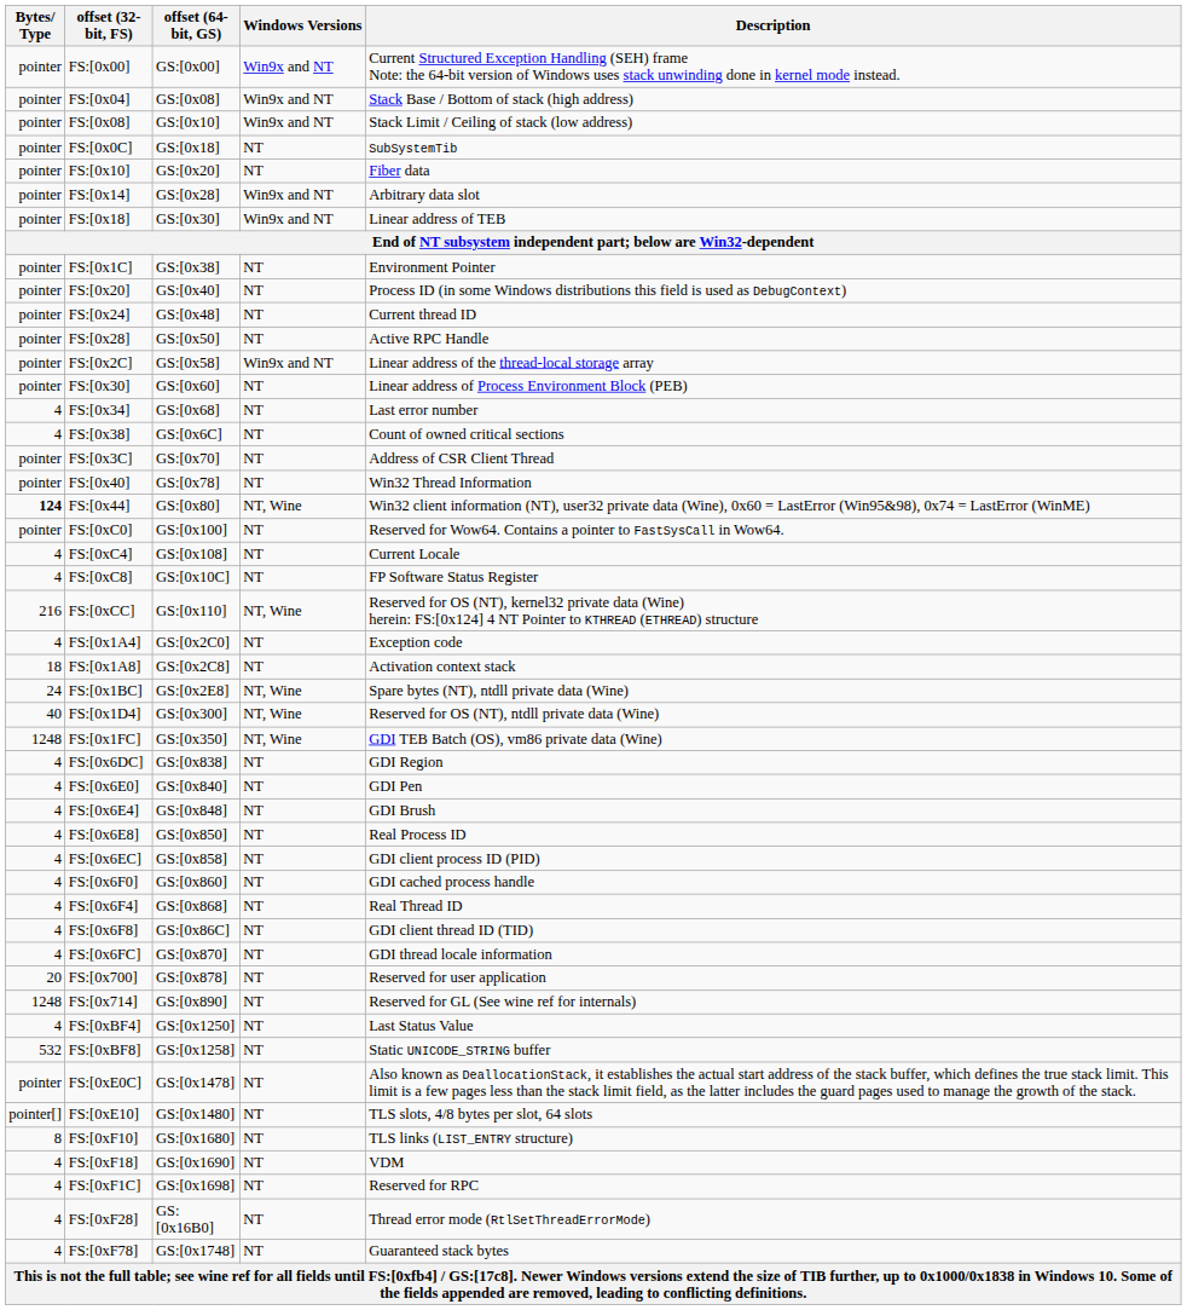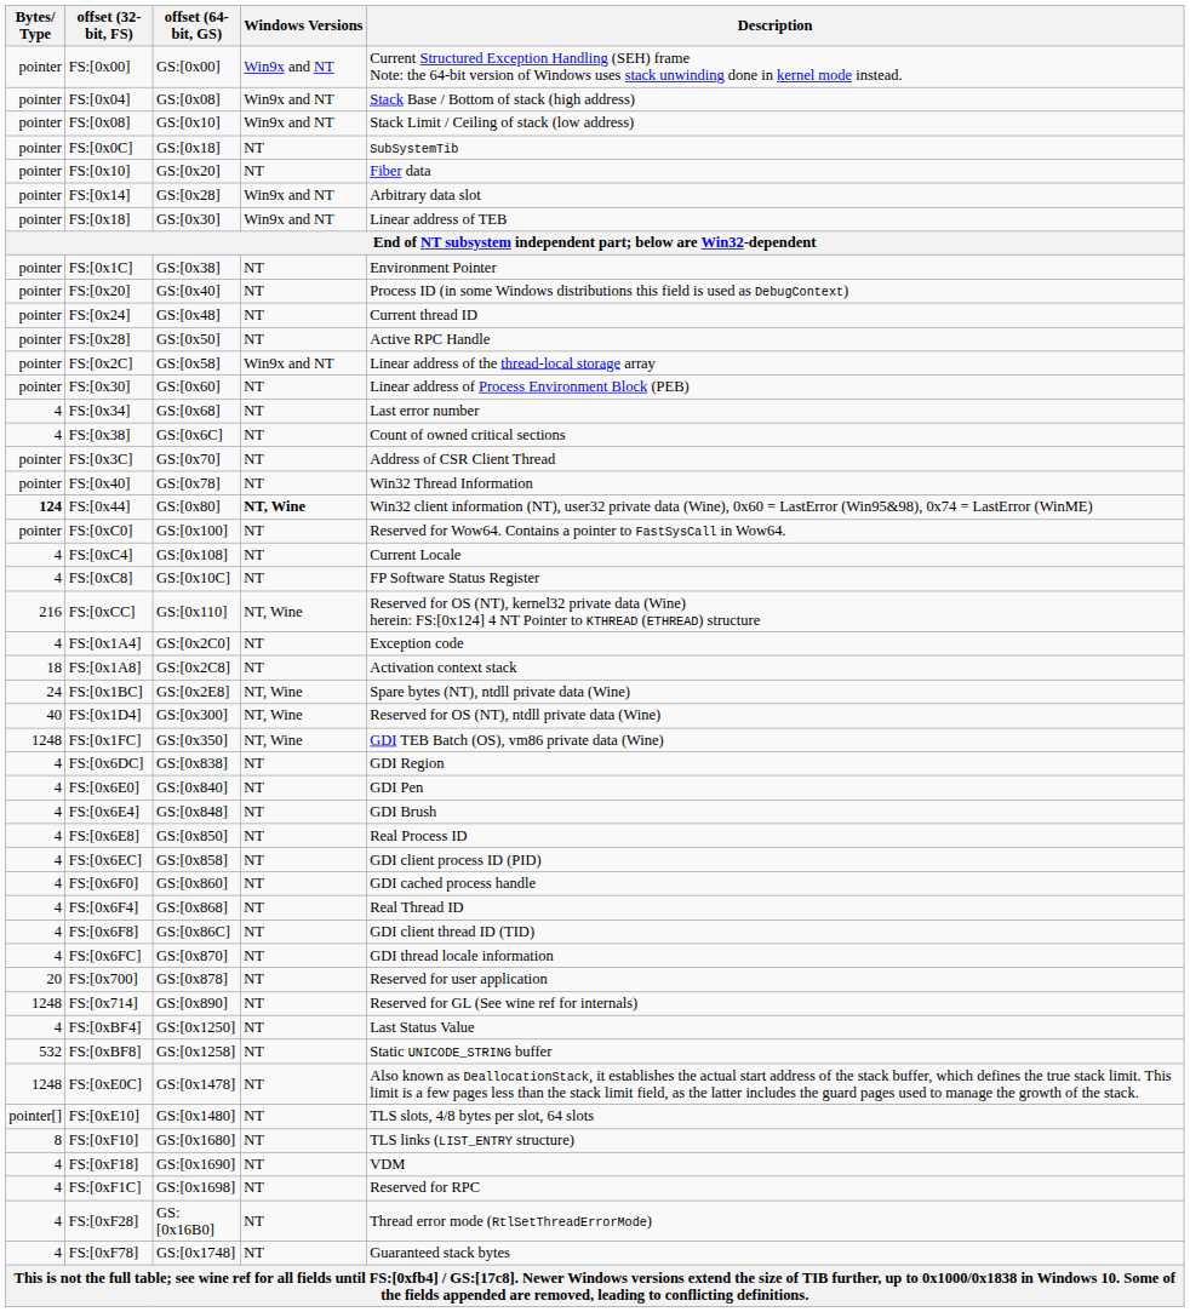FS:[0x44] | Windows Versions: normal -> bold
FS:[0xE0C] | Bytes/ Type: pointer -> 1248
